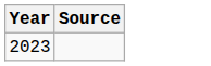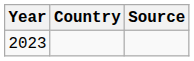+ column: Country
